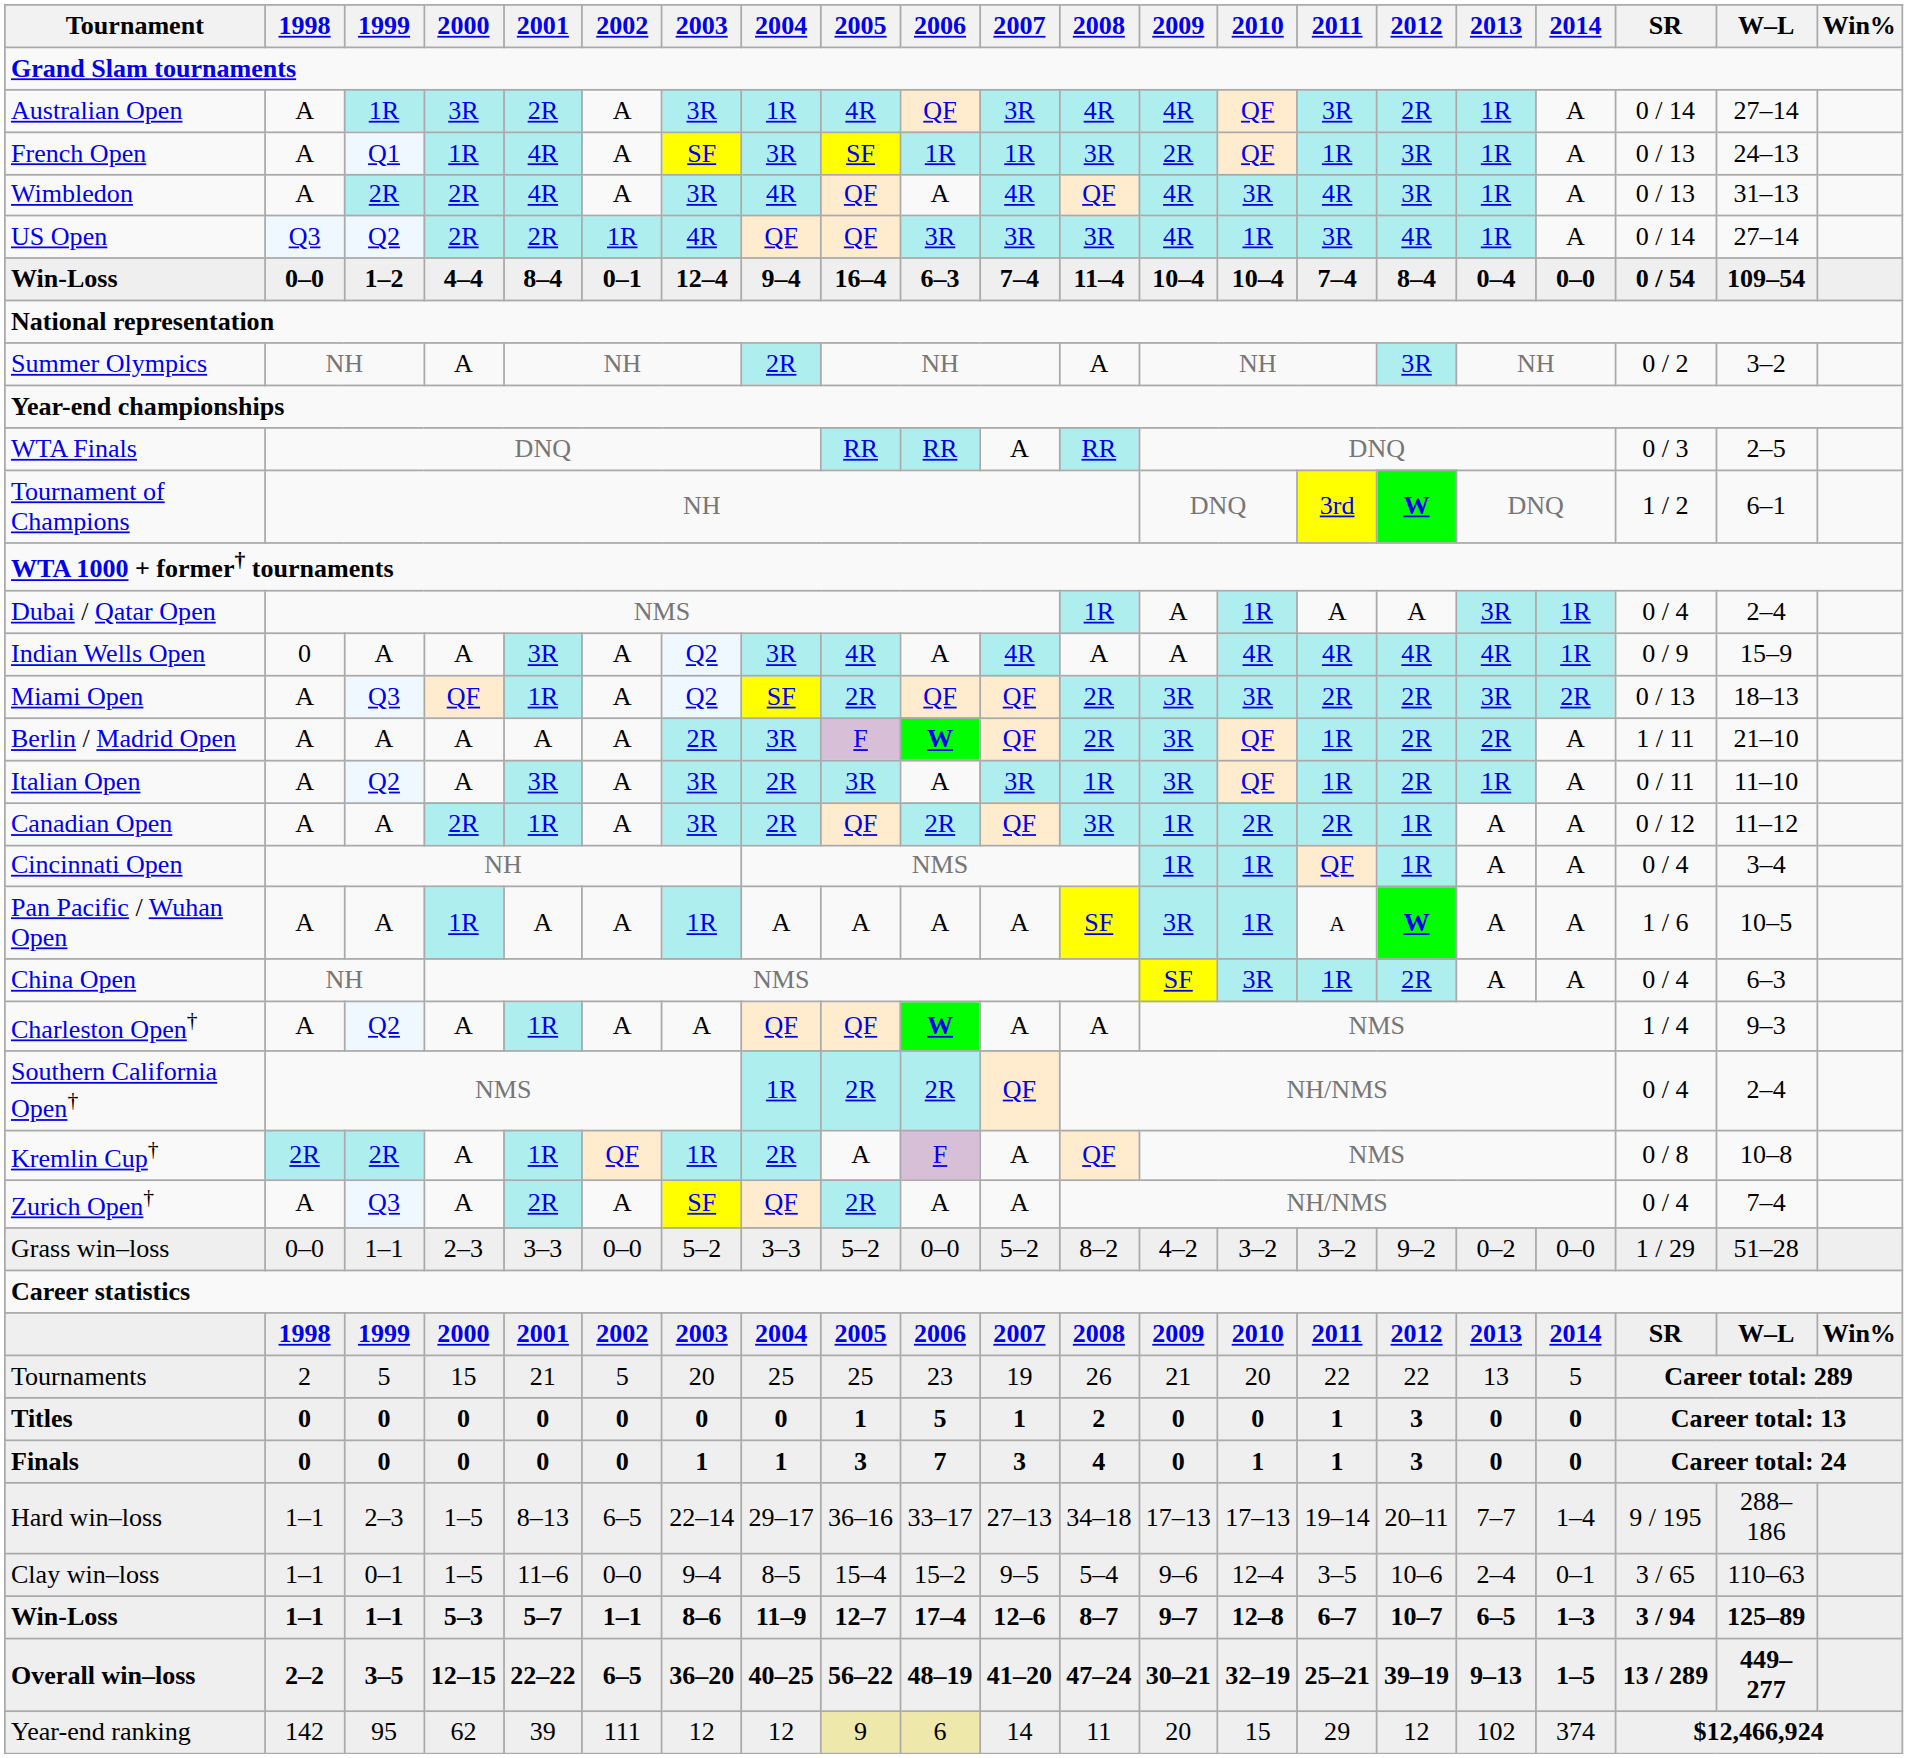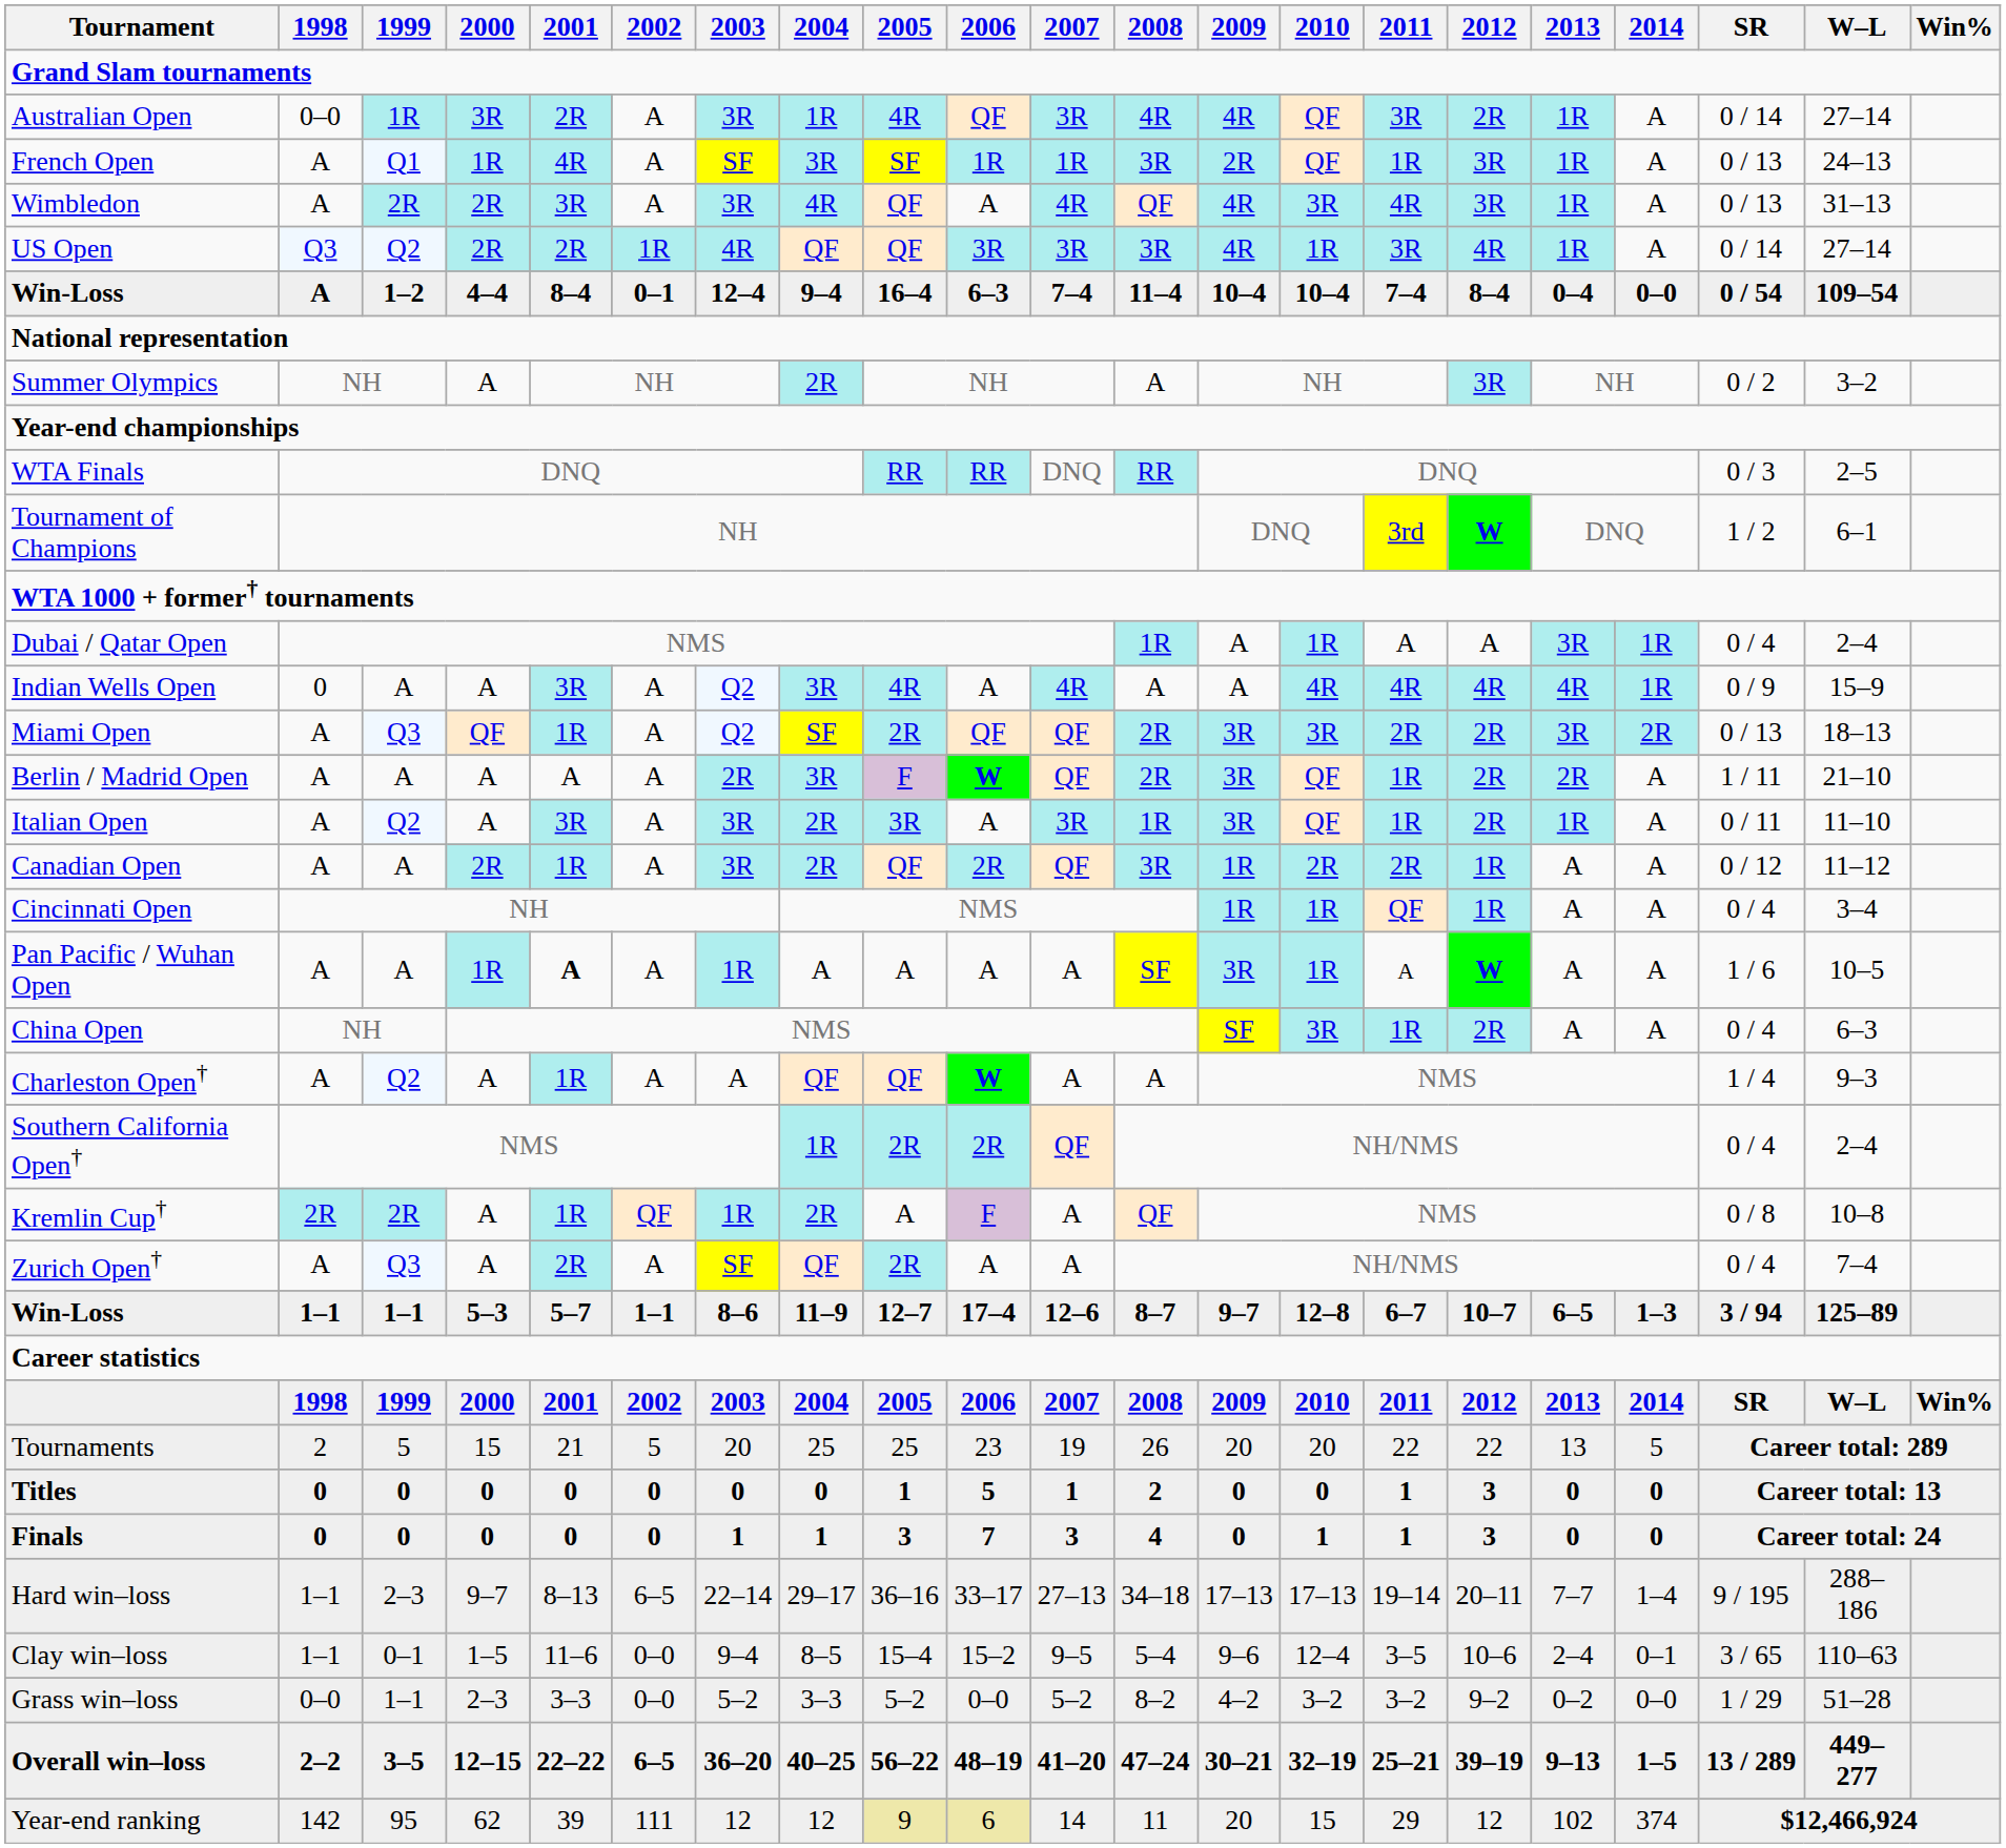Australian Open | 1998: A -> 0–0
Wimbledon | 2001: 4R -> 3R
Win-Loss / 1–2 | 1998: 0–0 -> A
WTA Finals | 2007: A -> DNQ
Pan Pacific / Wuhan Open | 2001: normal -> bold
rows swapped: Win-Loss / 1–1 <-> Grass win–loss
Tournaments | 2009: 21 -> 20
Hard win–loss | 2000: 1–5 -> 9–7
